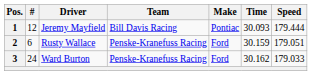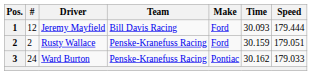Jeremy Mayfield | Make: Pontiac -> Ford
Rusty Wallace | #: 6 -> 2
Ward Burton | Make: Ford -> Pontiac
